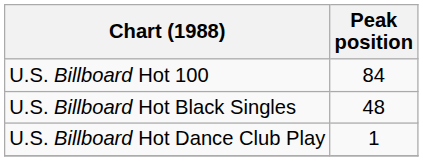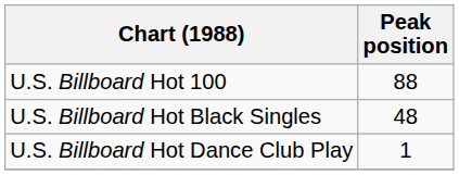U.S. Billboard Hot 100 | Peak position: 84 -> 88
